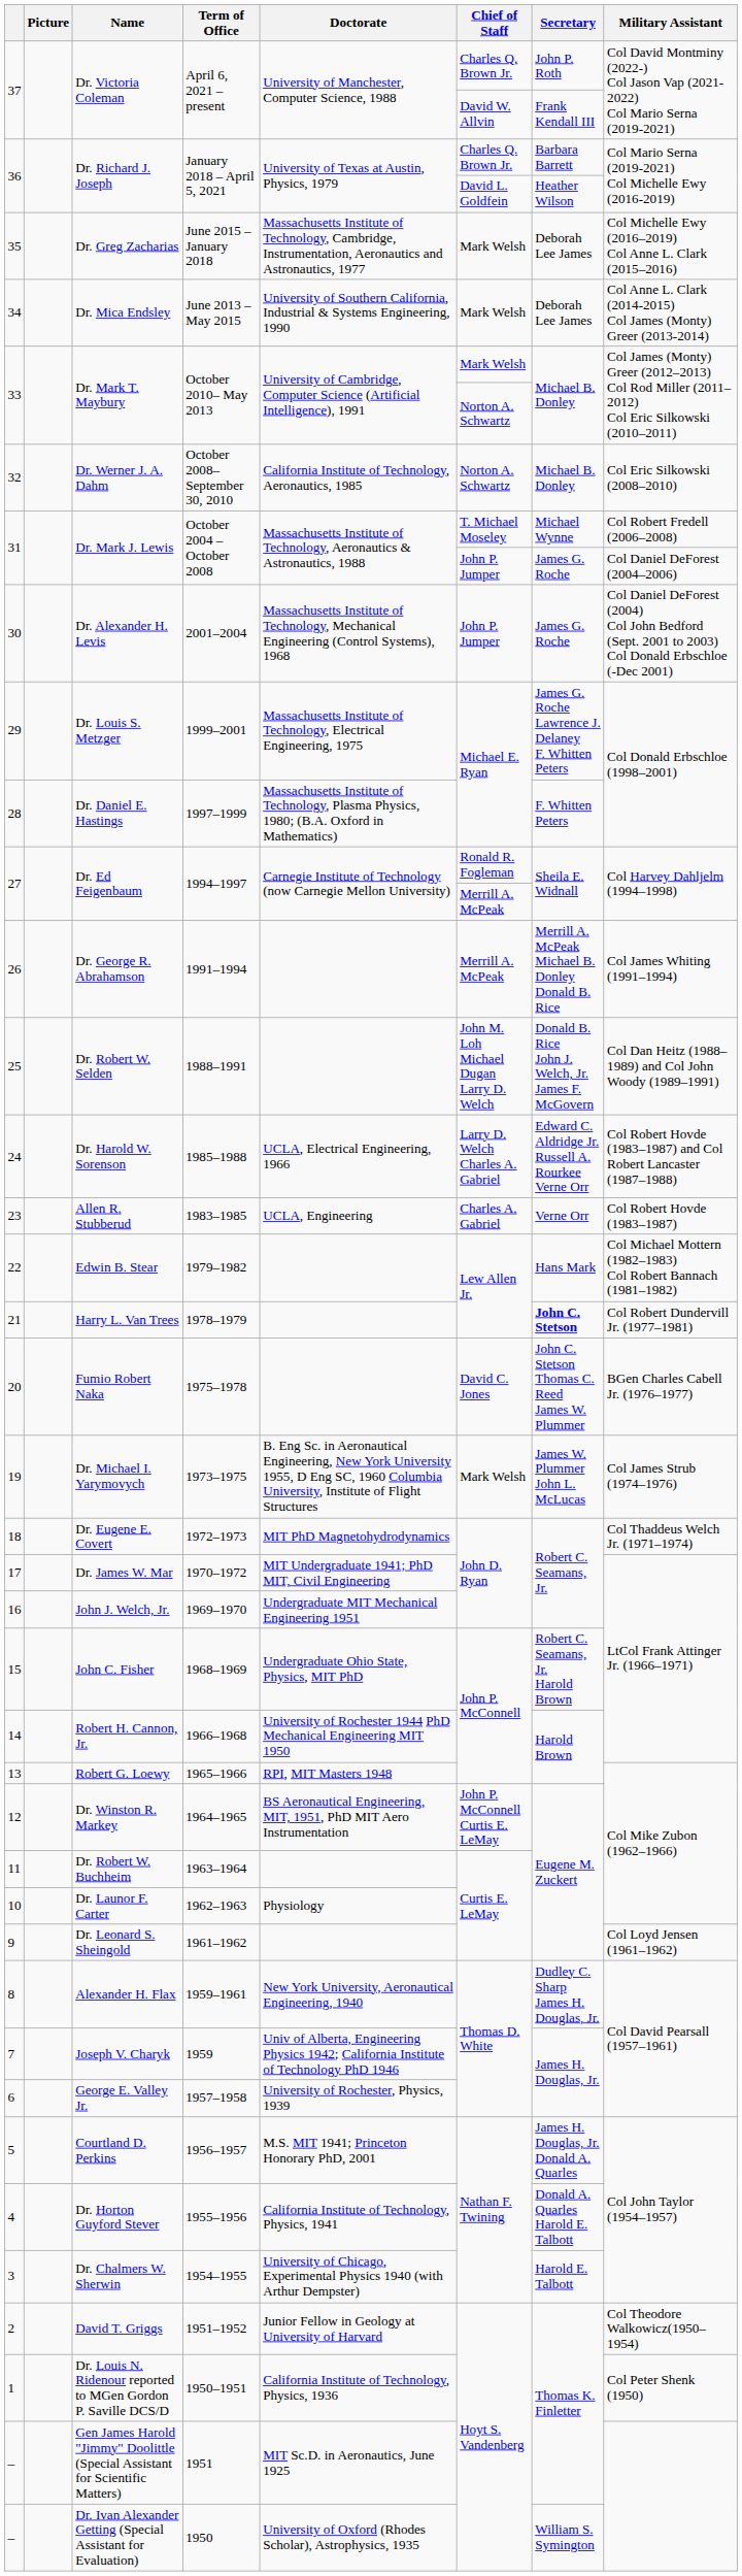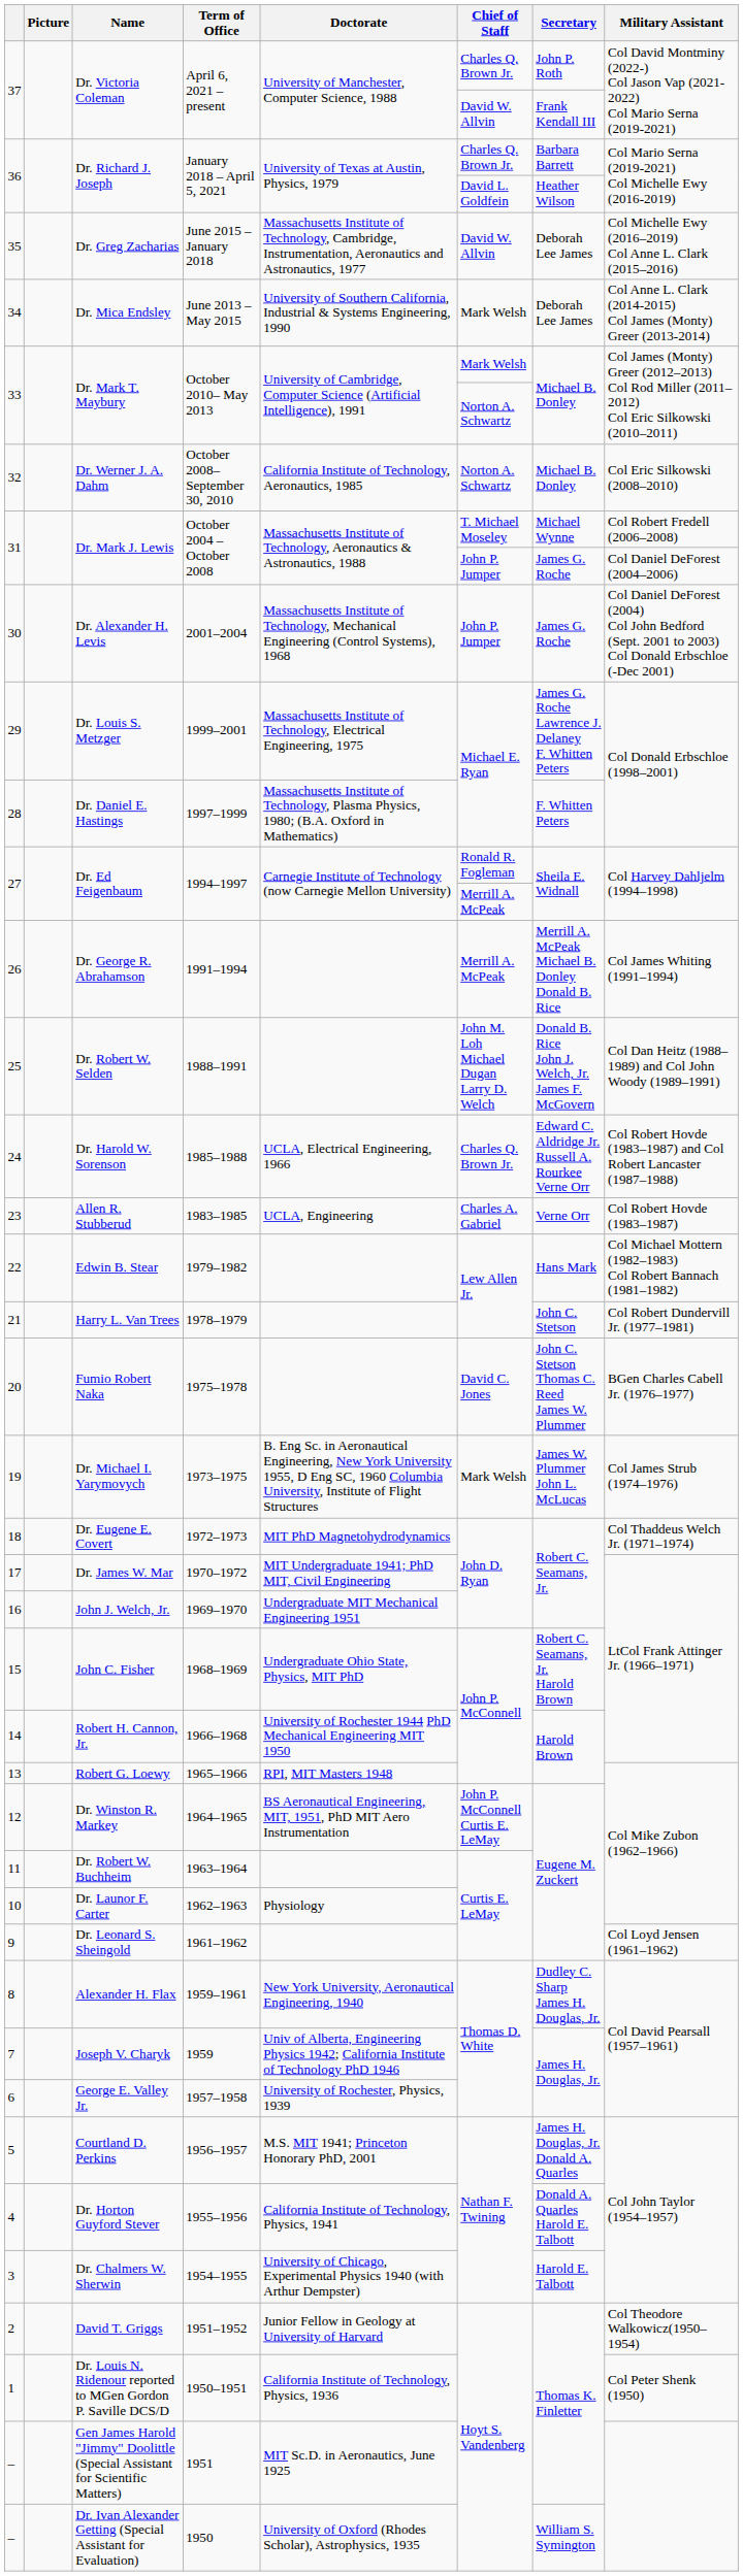Dr. Greg Zacharias | Chief of Staff: Mark Welsh -> David W. Allvin
Dr. Harold W. Sorenson | Chief of Staff: Larry D. Welch Charles A. Gabriel -> Charles Q. Brown Jr.
Harry L. Van Trees | Secretary: bold -> normal
